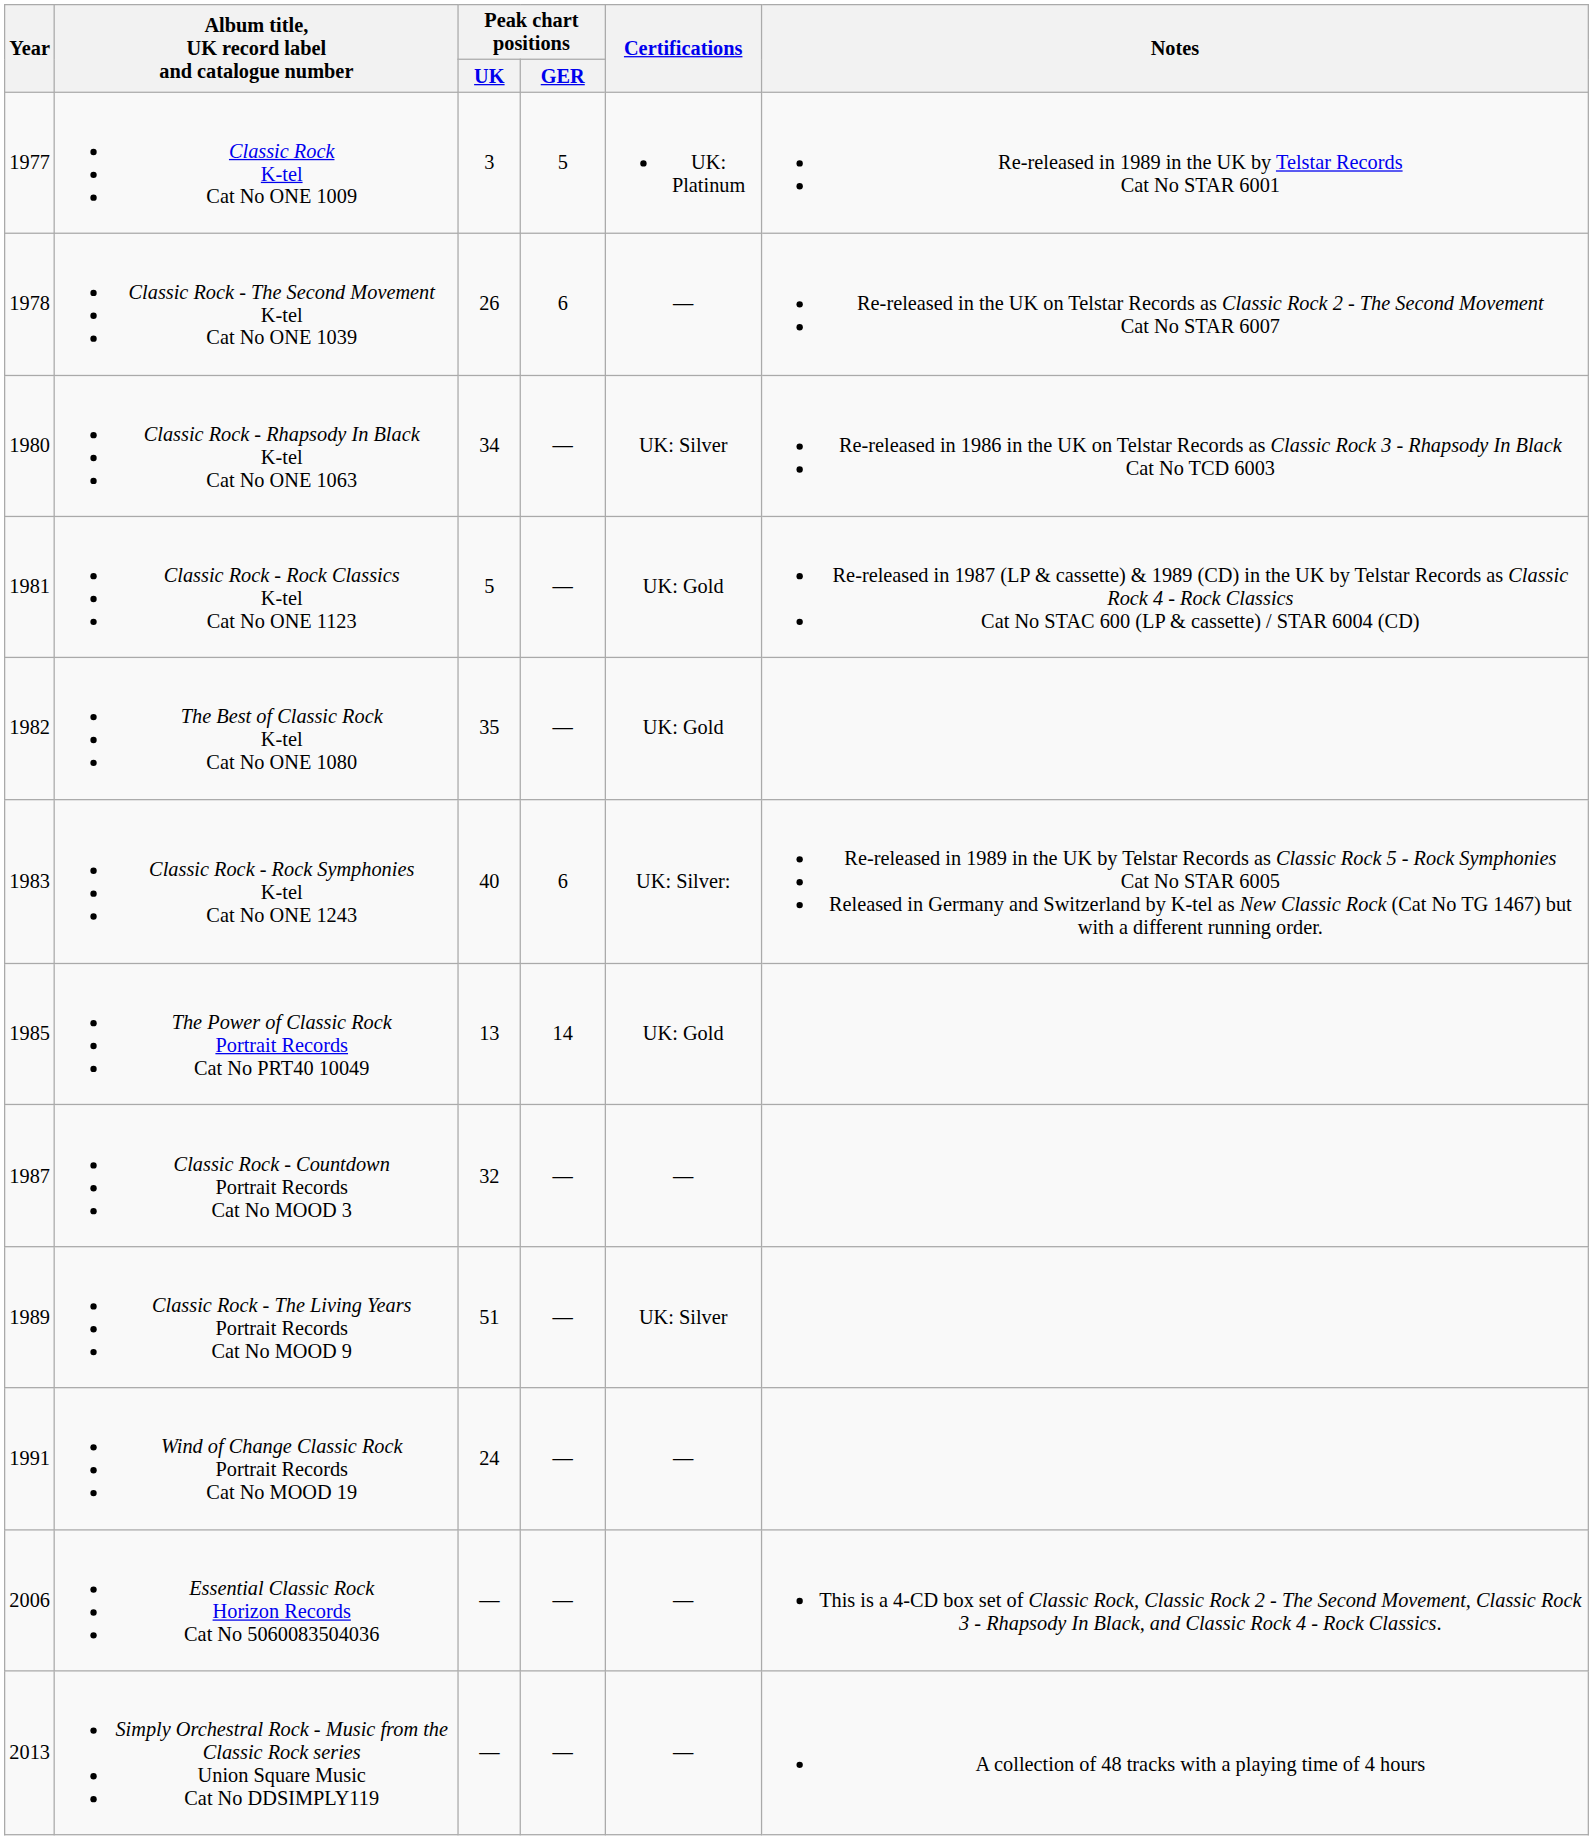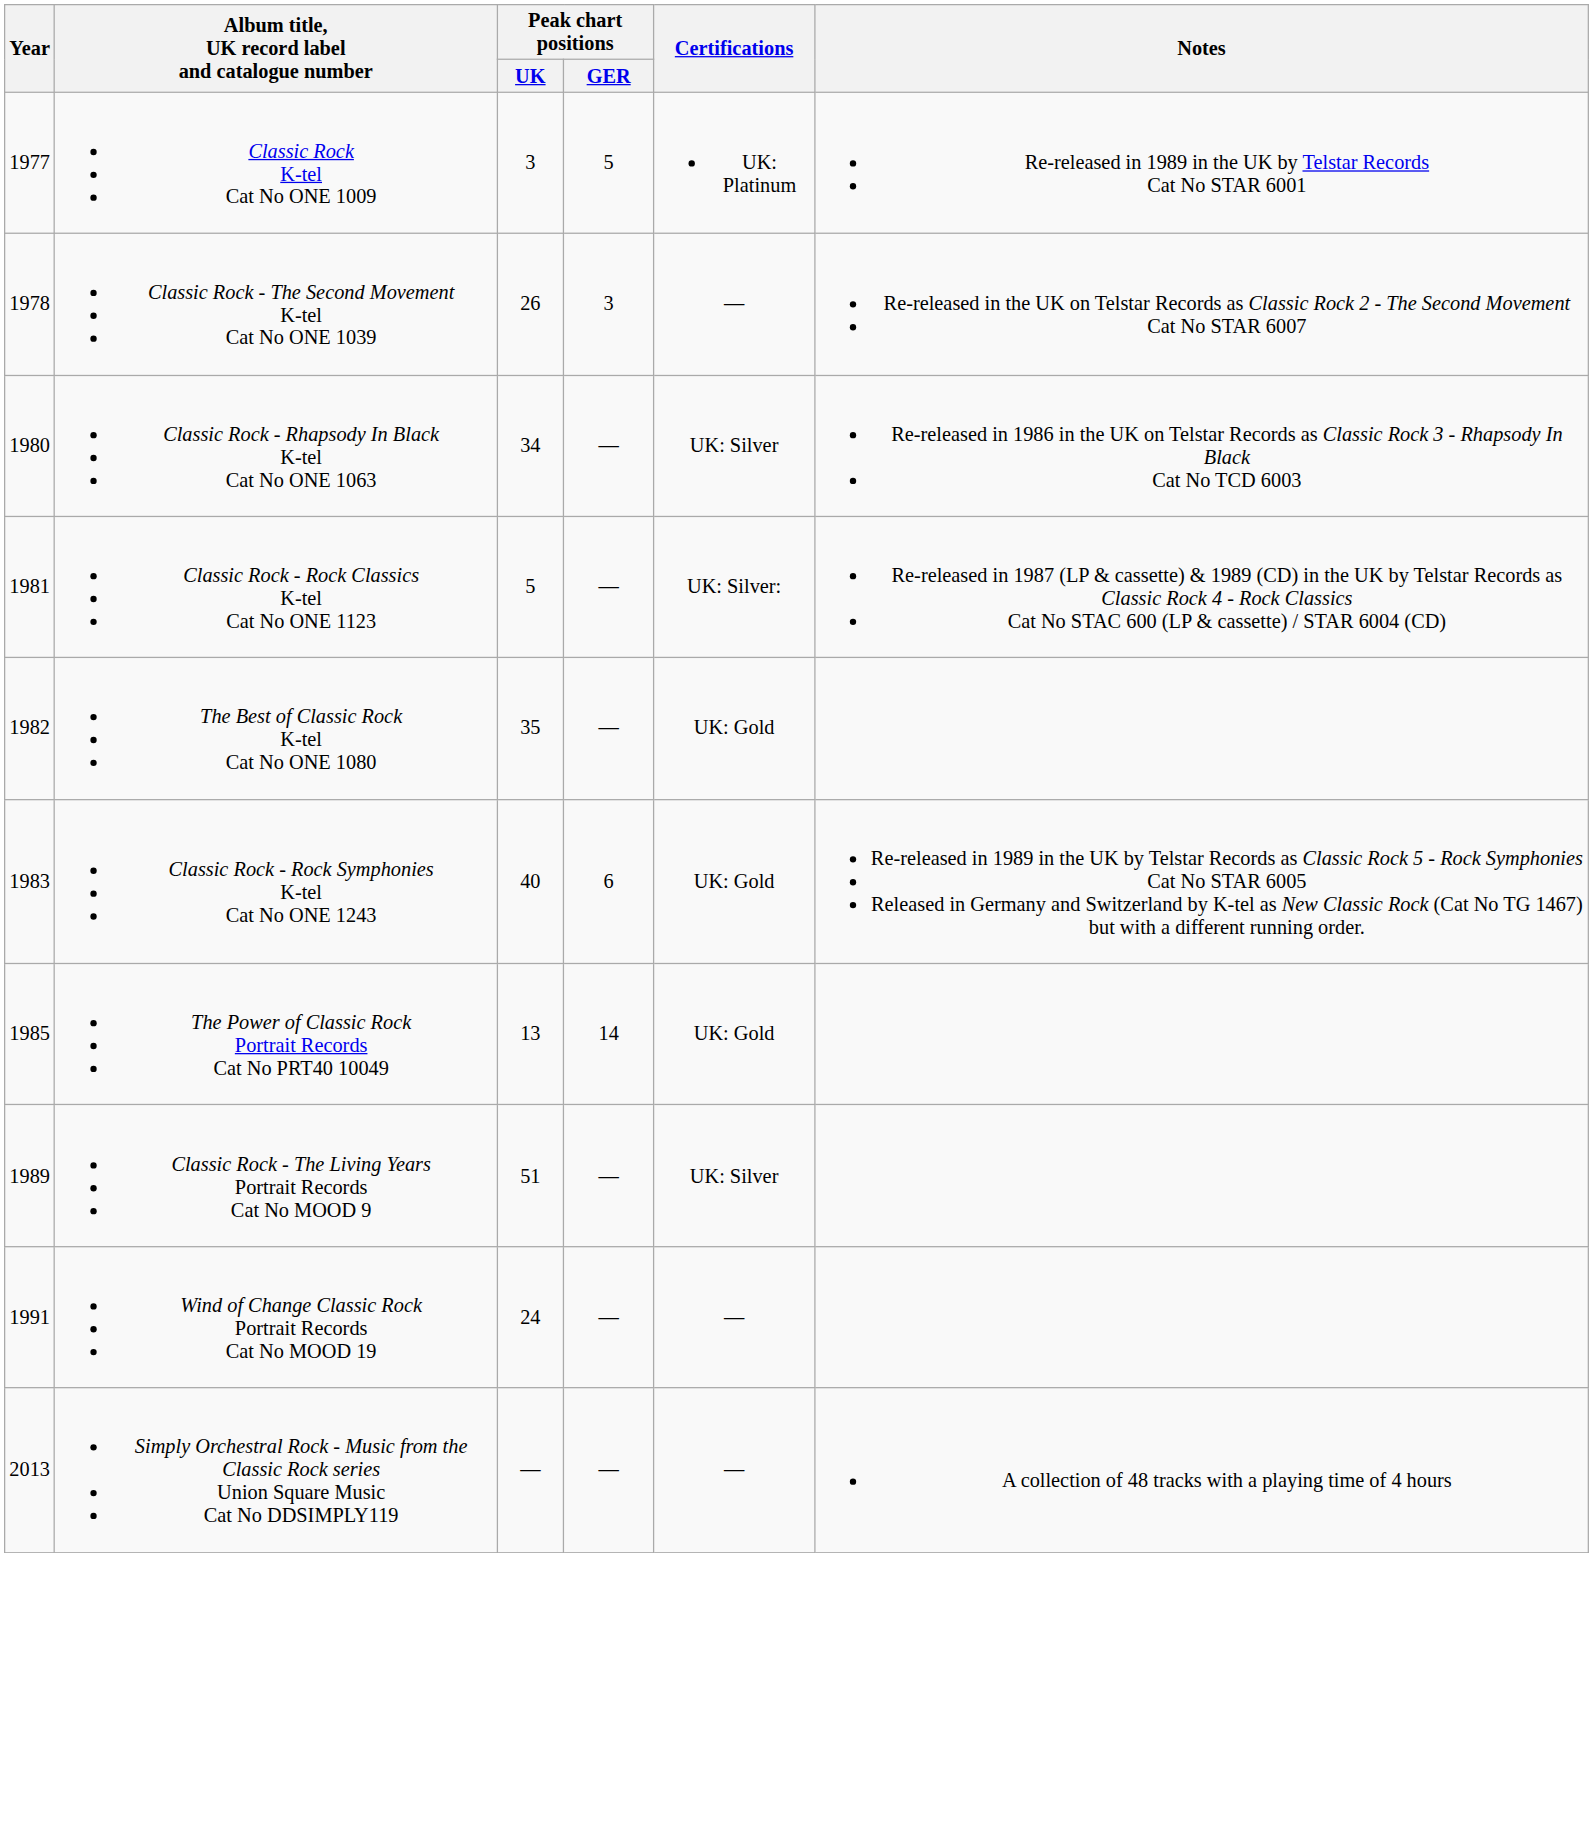Classic Rock - The Second Movement K-tel Cat No ONE 1039 | Peak chart positions / GER: 6 -> 3
Classic Rock - Rock Classics K-tel Cat No ONE 1123 | Certifications: UK: Gold -> UK: Silver:
Classic Rock - Rock Symphonies K-tel Cat No ONE 1243 | Certifications: UK: Silver: -> UK: Gold
- row: 1987 | Classic Rock - Countdown Portrait Records Cat No MOOD 3 | 32 | — | —
- row: 2006 | Essential Classic Rock Horizon Records Cat No 5060083504036 | — | — | — | This is a 4-CD box set of Classic Rock, Classic Rock 2 - The Second Movement, Classic Rock 3 - Rhapsody In Black, and Classic Rock 4 - Rock Classics.
